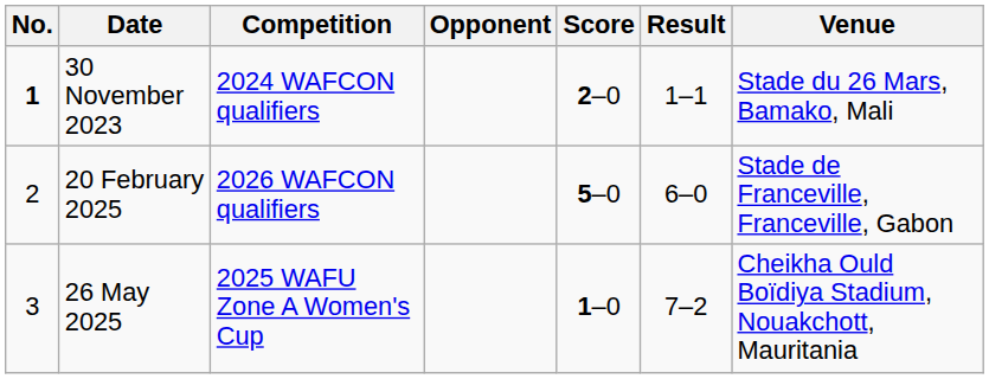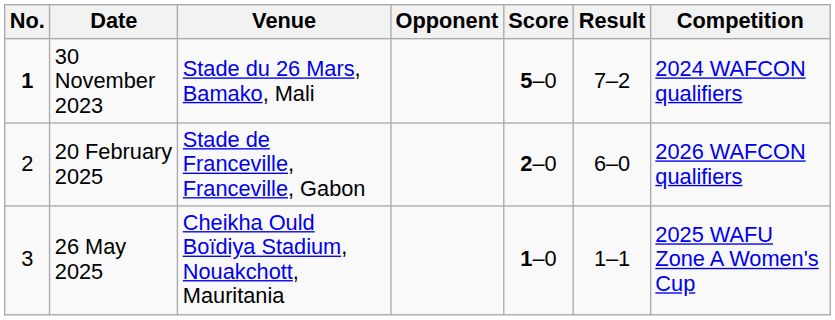columns swapped: Venue <-> Competition
30 November 2023 | Score: 2–0 -> 5–0
30 November 2023 | Result: 1–1 -> 7–2
20 February 2025 | Score: 5–0 -> 2–0
26 May 2025 | Result: 7–2 -> 1–1
